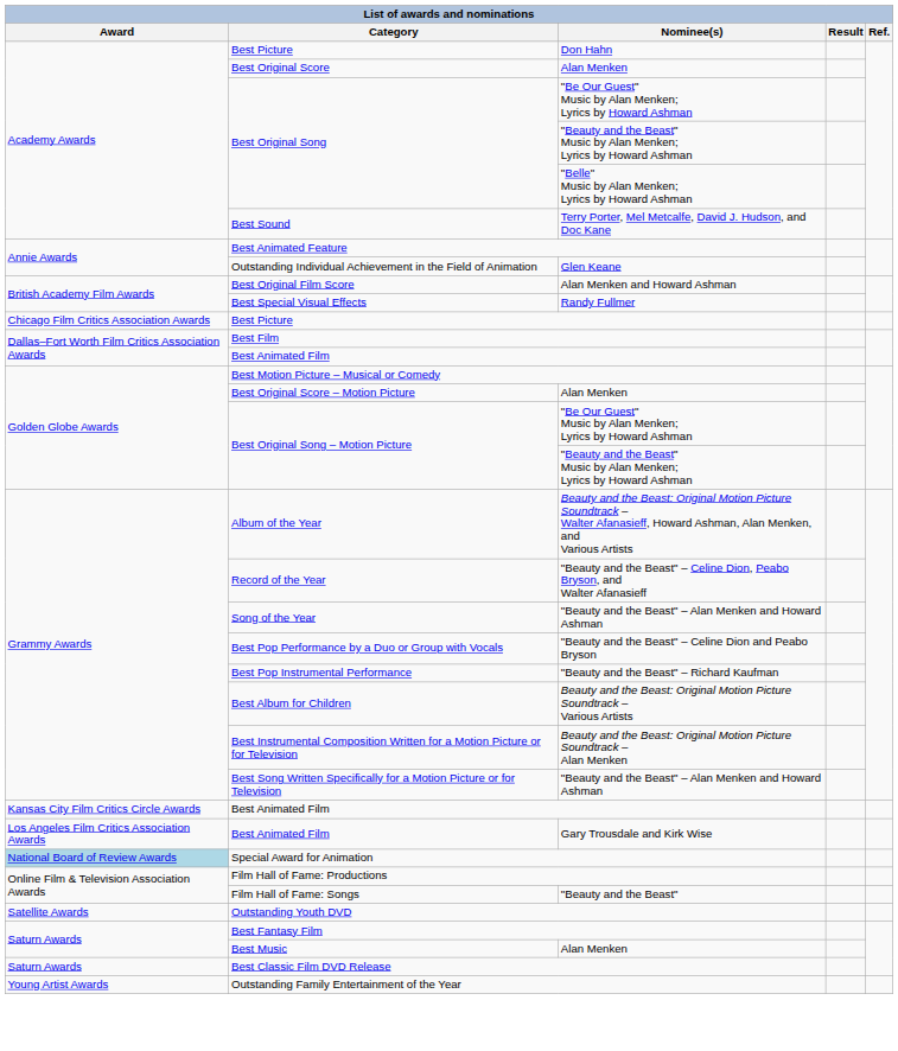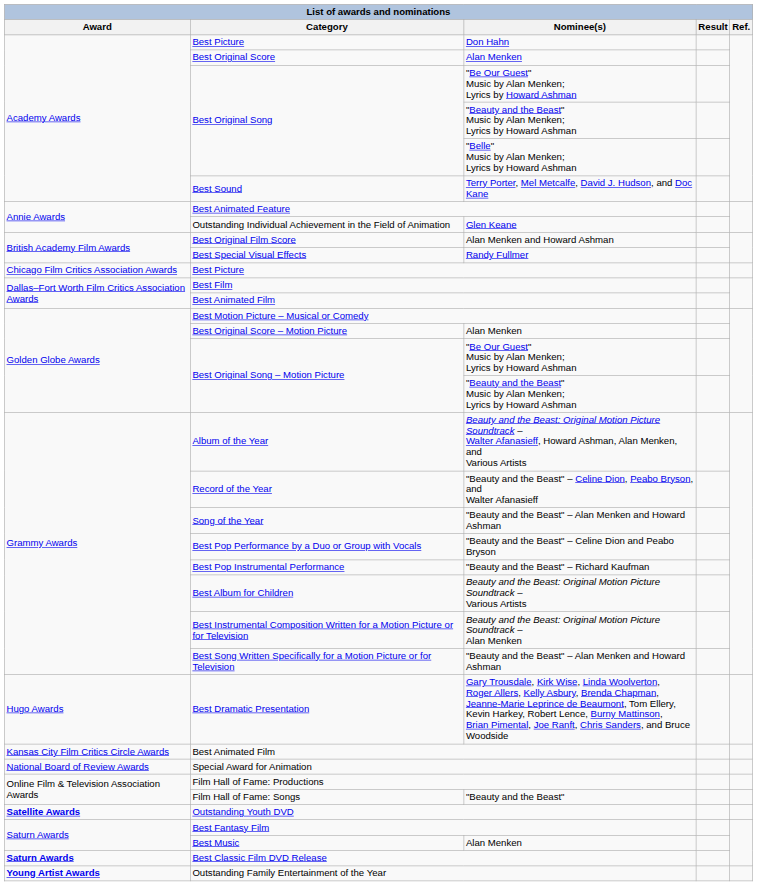+ row: Hugo Awards | Best Dramatic Presentation | Gary Trousdale, Kirk Wise, Linda Woolverton, Roger Allers, Kelly Asbury, Brenda Chapman, Jeanne-Marie Leprince de Beaumont, Tom Ellery, Kevin Harkey, Robert Lence, Burny Mattinson, Brian Pimental, Joe Ranft, Chris Sanders, and Bruce Woodside
- row: Los Angeles Film Critics Association Awards | Best Animated Film | Gary Trousdale and Kirk Wise
Special Award for Animation | Award: lightblue background -> no background
Outstanding Youth DVD | Award: normal -> bold
Best Classic Film DVD Release | Award: normal -> bold
Outstanding Family Entertainment of the Year | Award: normal -> bold
